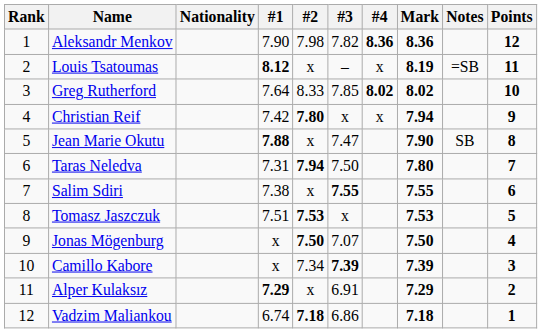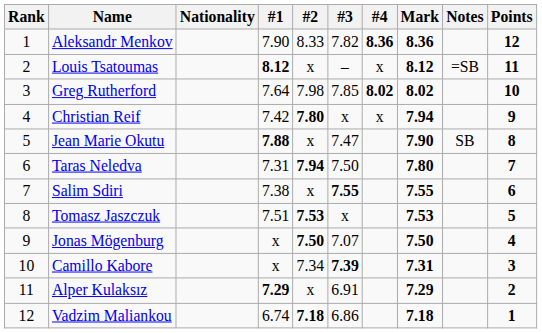Aleksandr Menkov | #2: 7.98 -> 8.33
Louis Tsatoumas | Mark: 8.19 -> 8.12
Greg Rutherford | #2: 8.33 -> 7.98
Camillo Kabore | Mark: 7.39 -> 7.31
